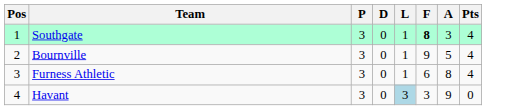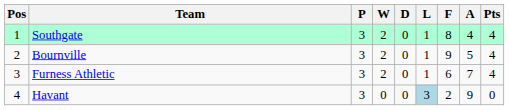+ column: W | 2 | 2 | 2 | 0
Southgate | F: bold -> normal
Southgate | A: 3 -> 4
Furness Athletic | A: 8 -> 7
Havant | F: 3 -> 2
